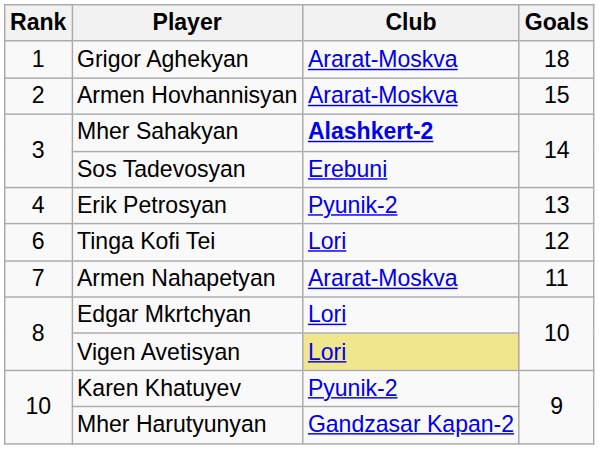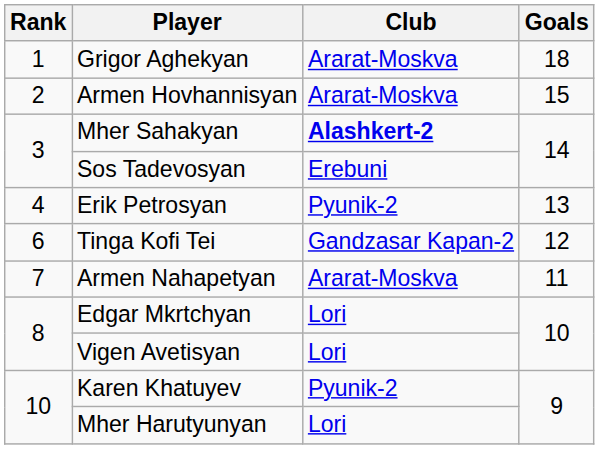Tinga Kofi Tei | Club: Lori -> Gandzasar Kapan-2
Vigen Avetisyan | Club: khaki background -> no background
Mher Harutyunyan | Club: Gandzasar Kapan-2 -> Lori
